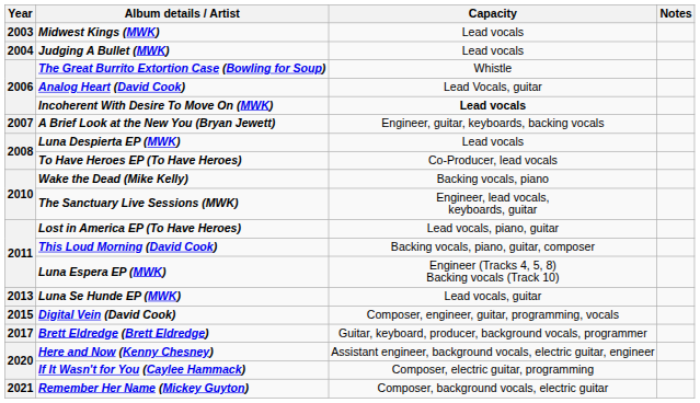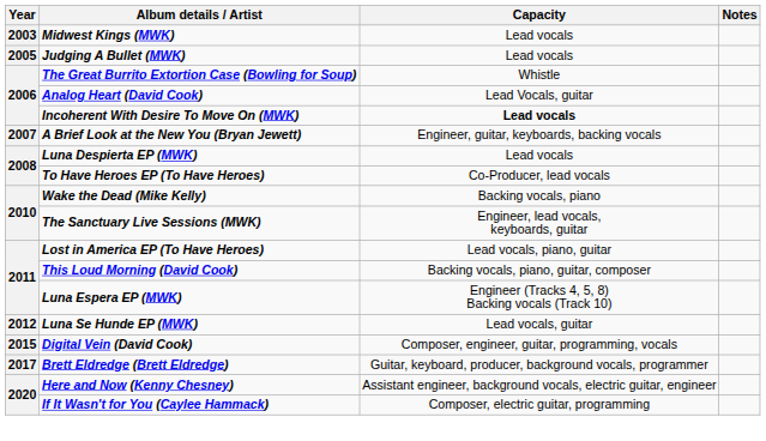Judging A Bullet (MWK) | Year: 2004 -> 2005
Luna Se Hunde EP (MWK) | Year: 2013 -> 2012
- row: 2021 | Remember Her Name (Mickey Guyton) | Composer, background vocals, electric guitar
